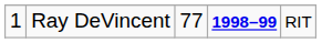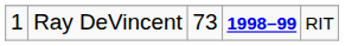Ray DeVincent | column 3: 77 -> 73
